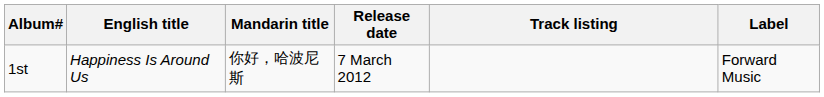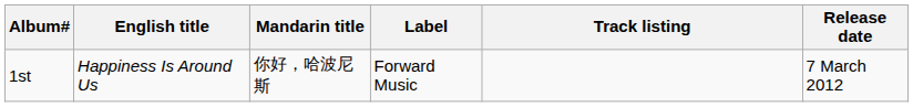columns swapped: Release date <-> Label
